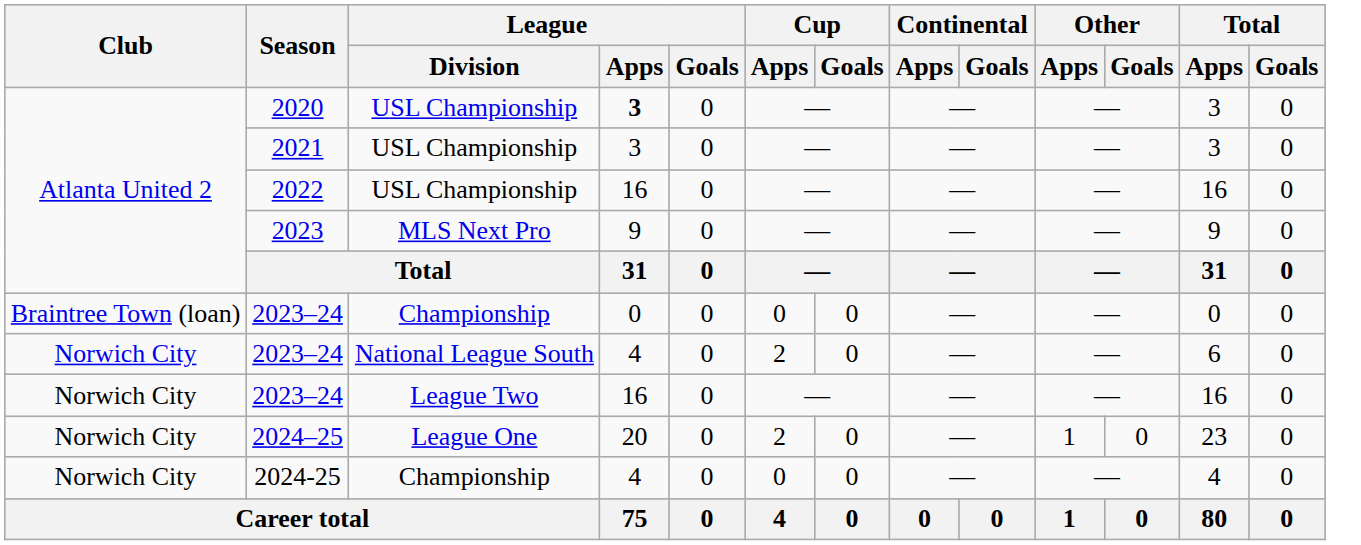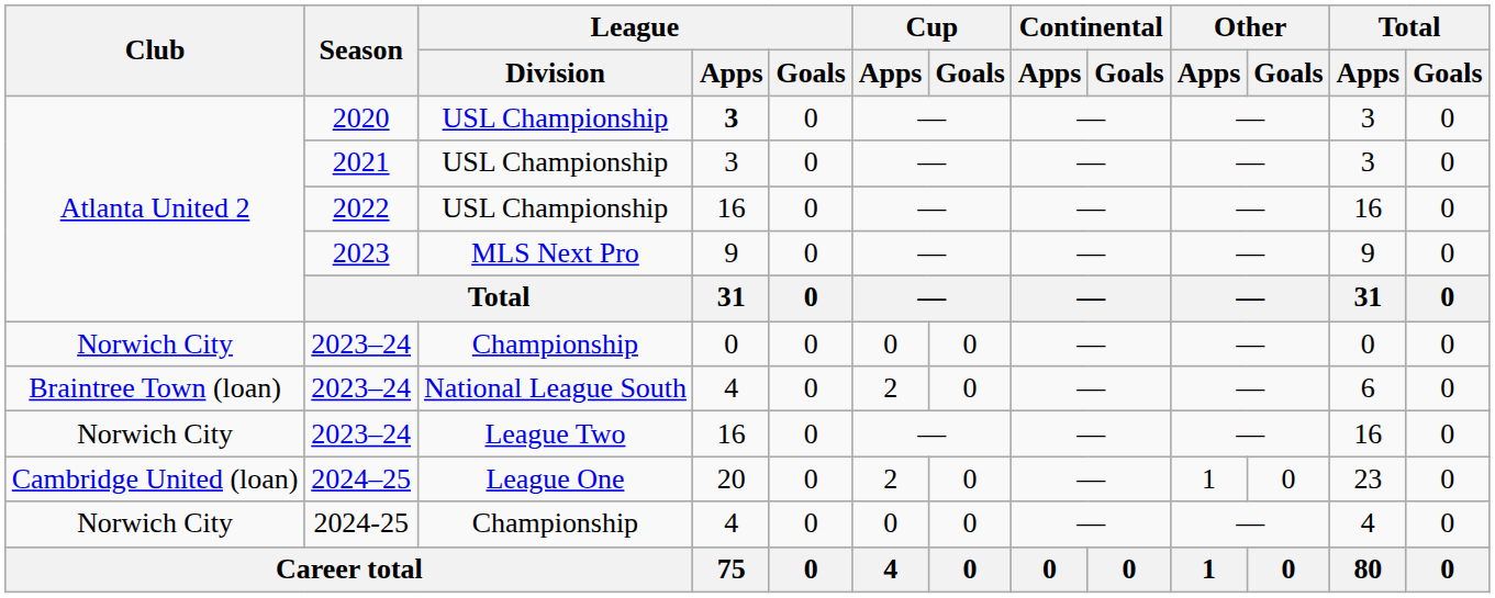2023–24 / Championship | Club: Braintree Town (loan) -> Norwich City
2023–24 / National League South | Club: Norwich City -> Braintree Town (loan)
2024–25 | Club: Norwich City -> Cambridge United (loan)
